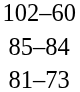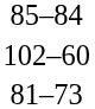rows swapped: 85–84 <-> 102–60
